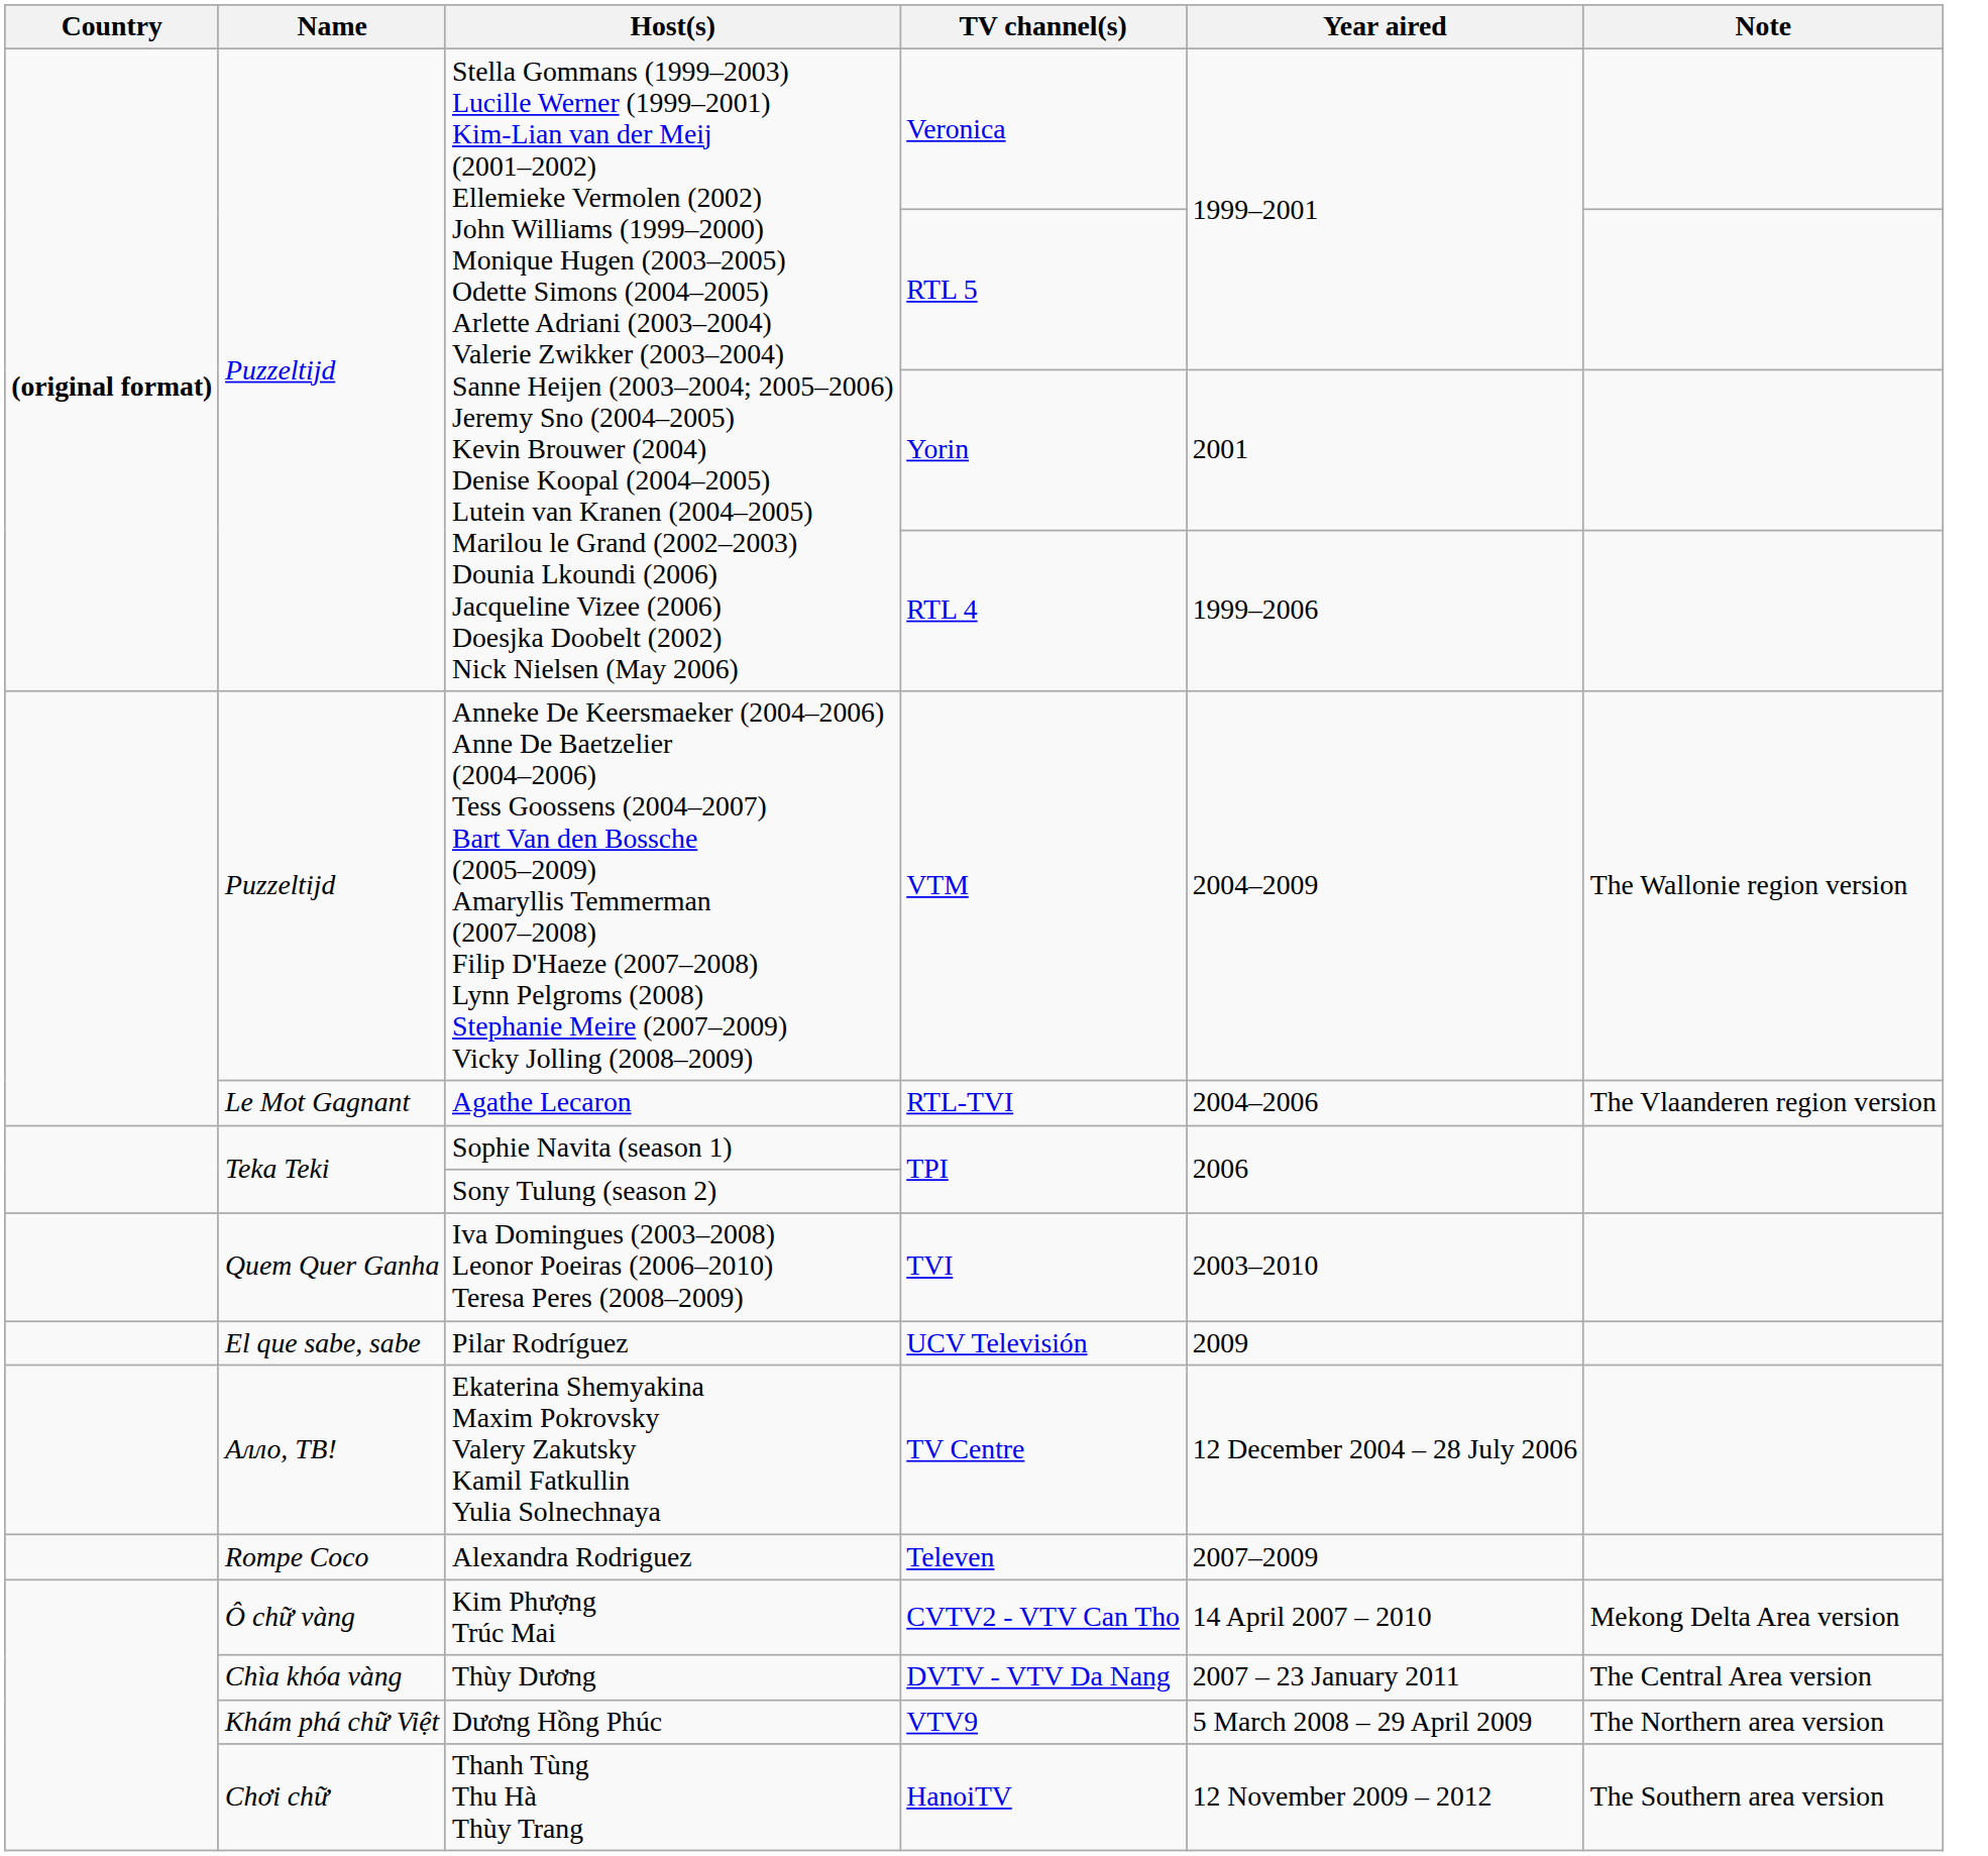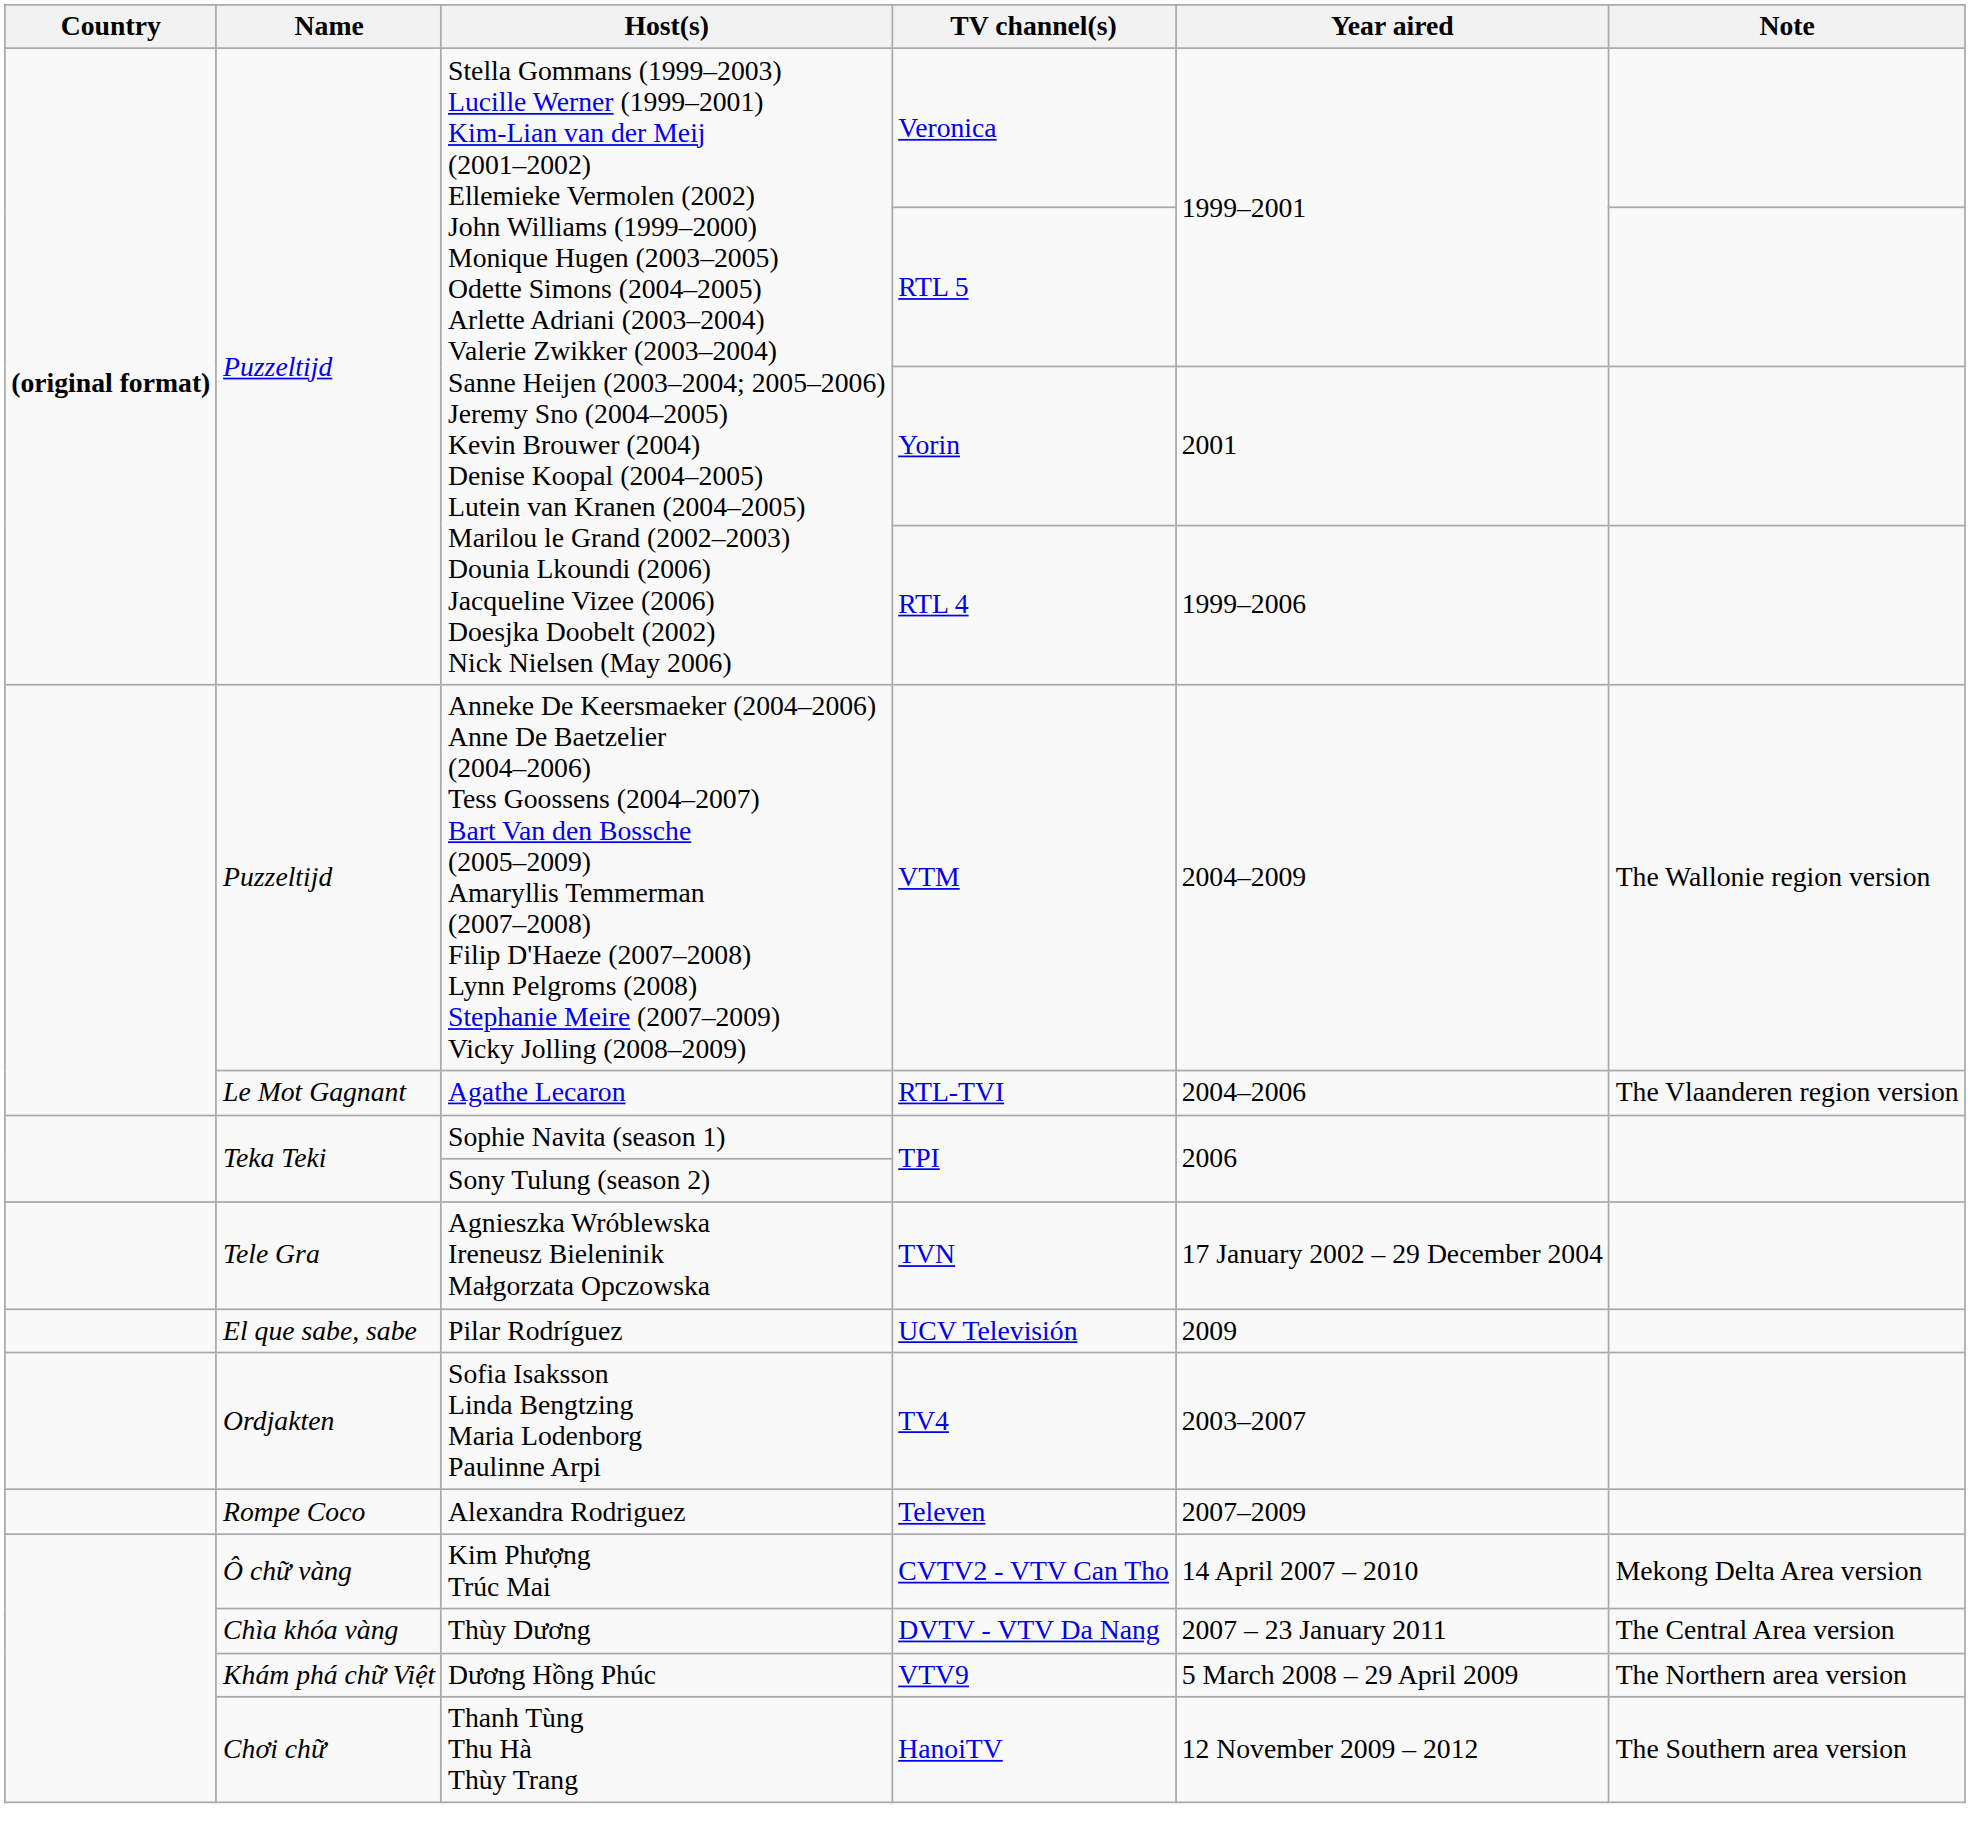+ row: Tele Gra | Agnieszka Wróblewska Ireneusz Bieleninik Małgorzata Opczowska | TVN | 17 January 2002 – 29 December 2004
- row: Quem Quer Ganha | Iva Domingues (2003–2008) Leonor Poeiras (2006–2010) Teresa Peres (2008–2009) | TVI | 2003–2010
+ row: Ordjakten | Sofia Isaksson Linda Bengtzing Maria Lodenborg Paulinne Arpi | TV4 | 2003–2007
- row: Алло, ТВ! | Ekaterina Shemyakina Maxim Pokrovsky Valery Zakutsky Kamil Fatkullin Yulia Solnechnaya | TV Centre | 12 December 2004 – 28 July 2006
